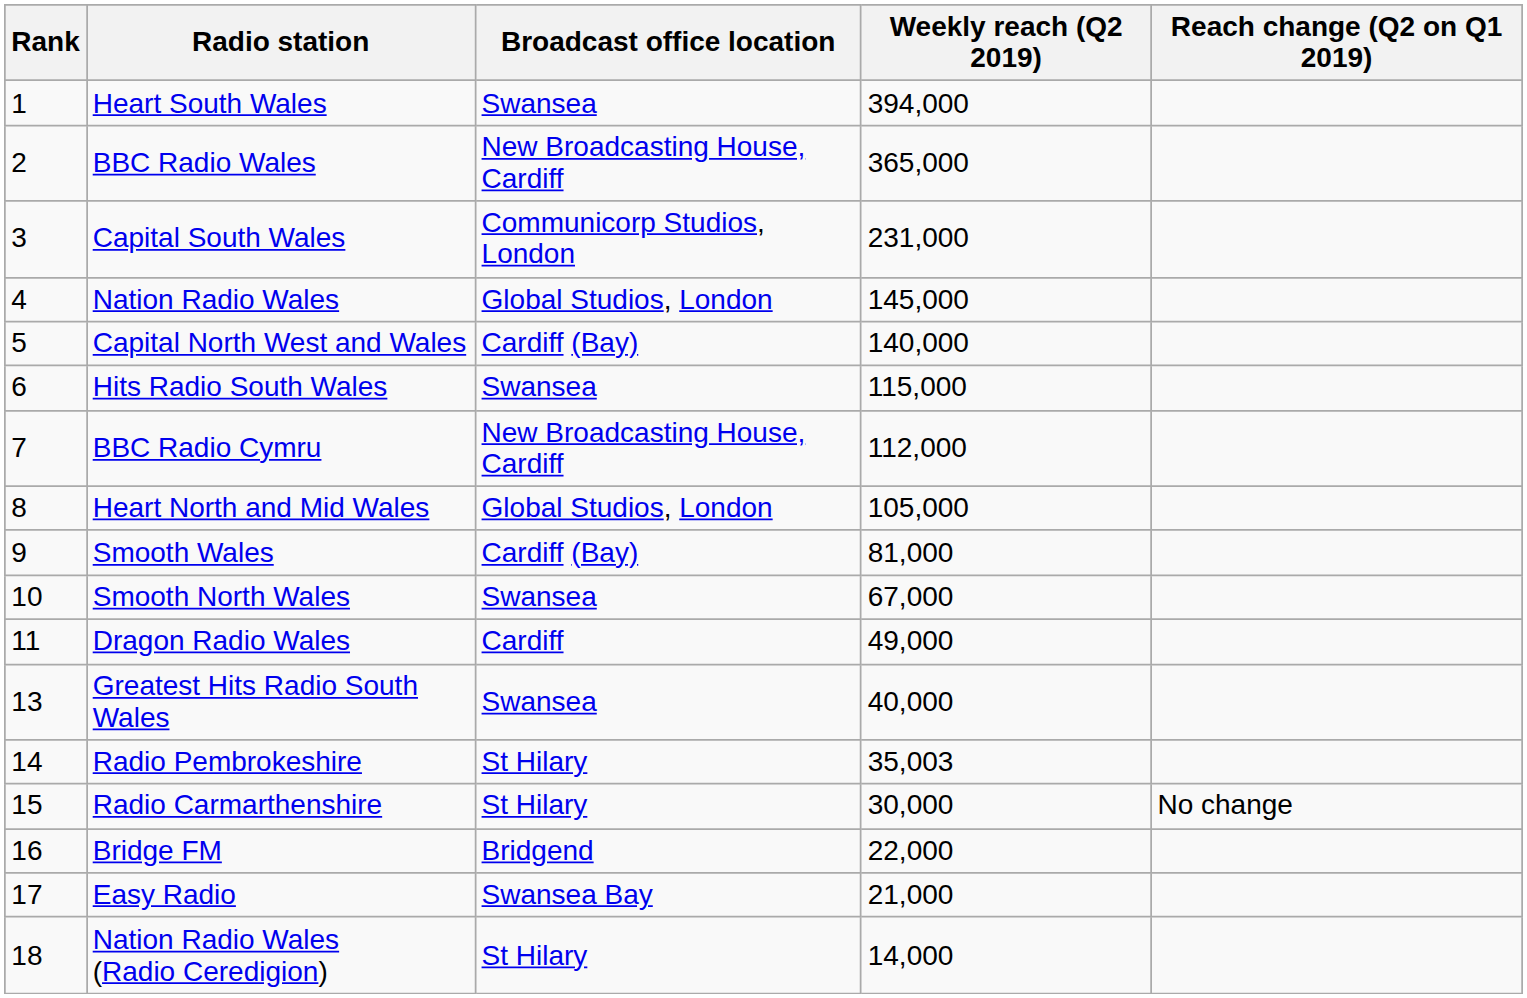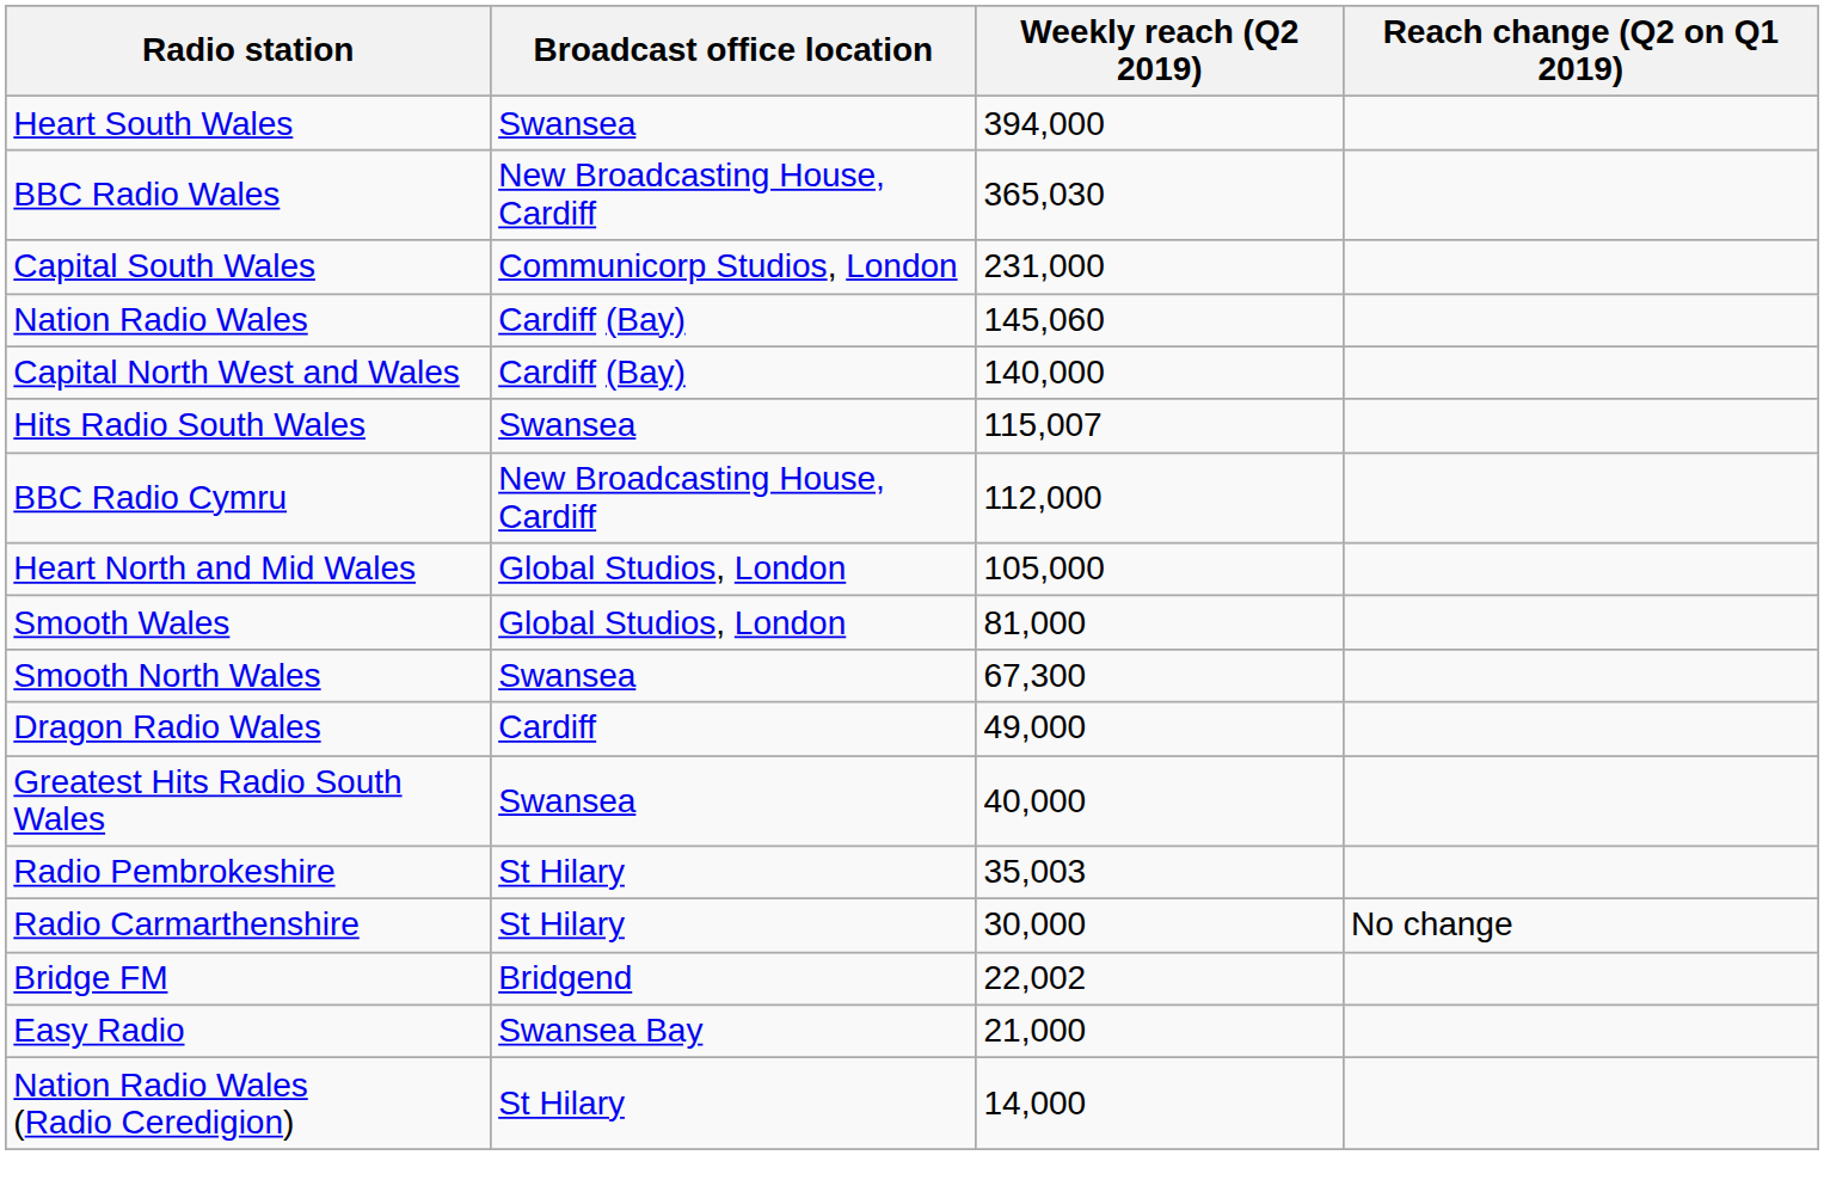- column: Rank | 1 | 2 | 3 | 4 | 5 | 6 | 7 | 8 | 9 | 10 | 11 | 13 | 14 | 15 | 16 | 17 | 18
BBC Radio Wales | Weekly reach (Q2 2019): 365,000 -> 365,030
Nation Radio Wales | Broadcast office location: Global Studios, London -> Cardiff (Bay)
Nation Radio Wales | Weekly reach (Q2 2019): 145,000 -> 145,060
Hits Radio South Wales | Weekly reach (Q2 2019): 115,000 -> 115,007
Smooth Wales | Broadcast office location: Cardiff (Bay) -> Global Studios, London
Smooth North Wales | Weekly reach (Q2 2019): 67,000 -> 67,300
Bridge FM | Weekly reach (Q2 2019): 22,000 -> 22,002
